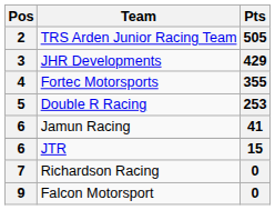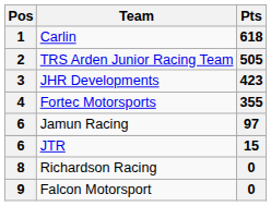+ row: 1 | Carlin | 618
JHR Developments | Pts: 429 -> 423
- row: 5 | Double R Racing | 253
Jamun Racing | Pts: 41 -> 97
Richardson Racing | Pos: 7 -> 8
